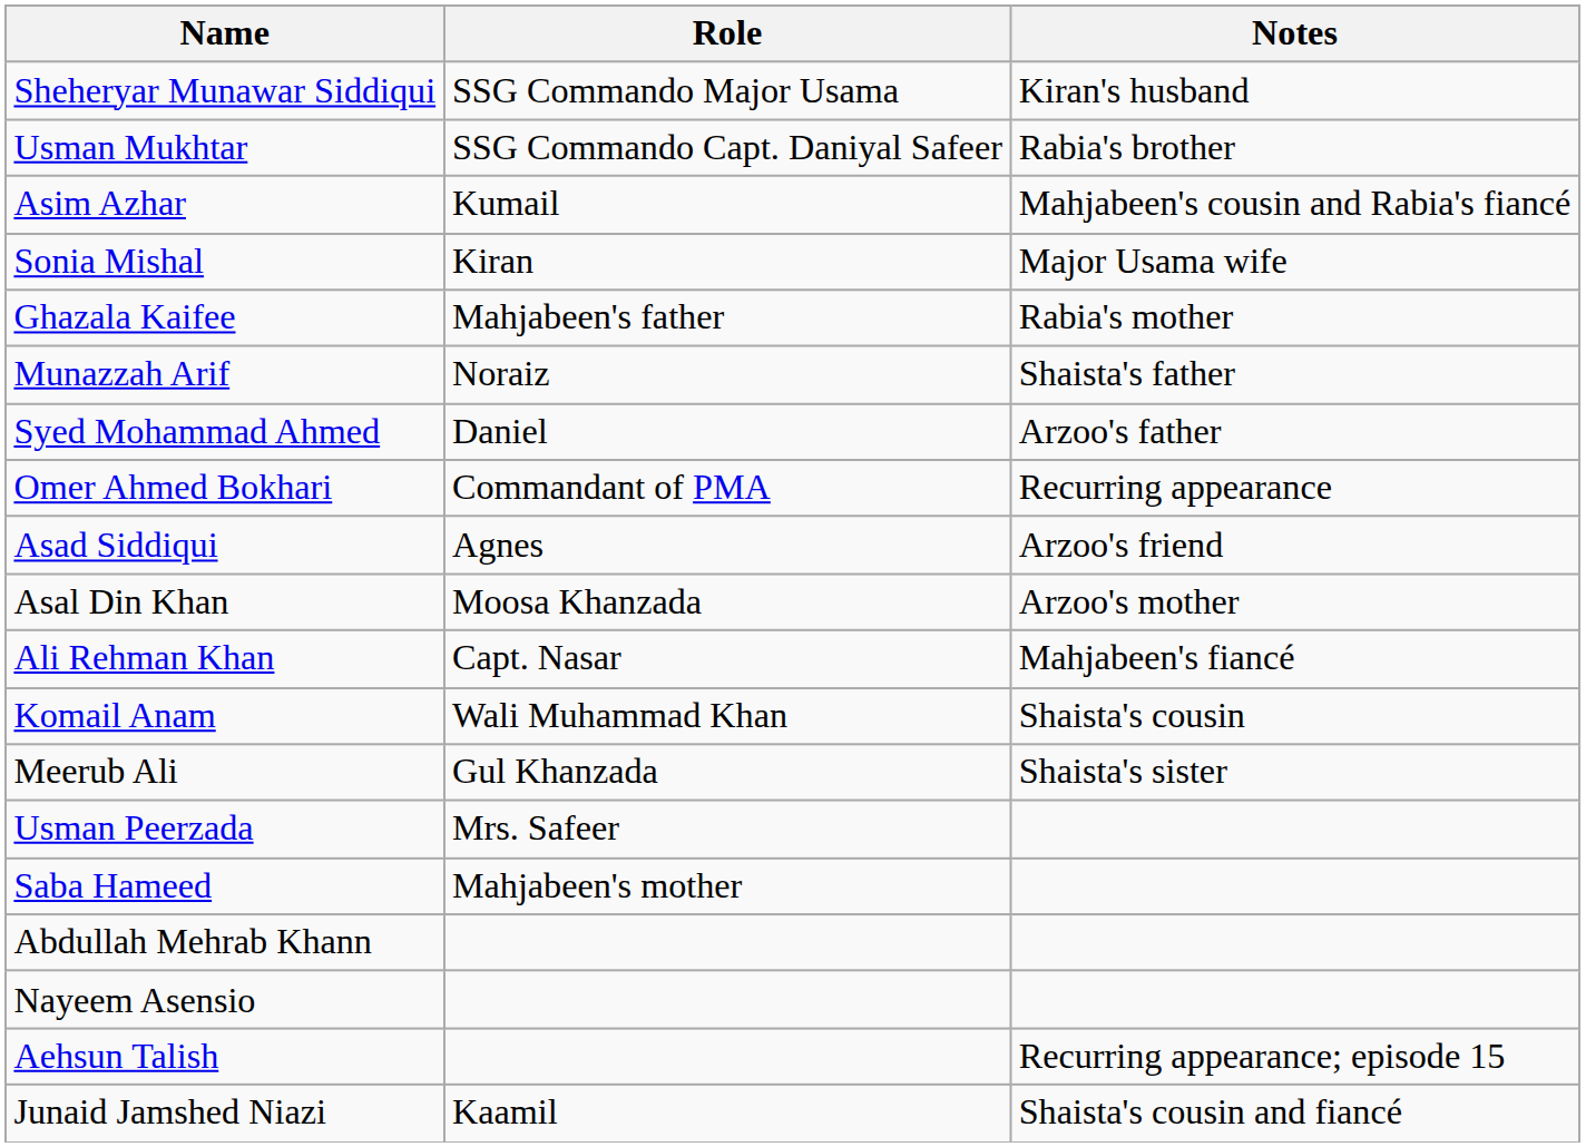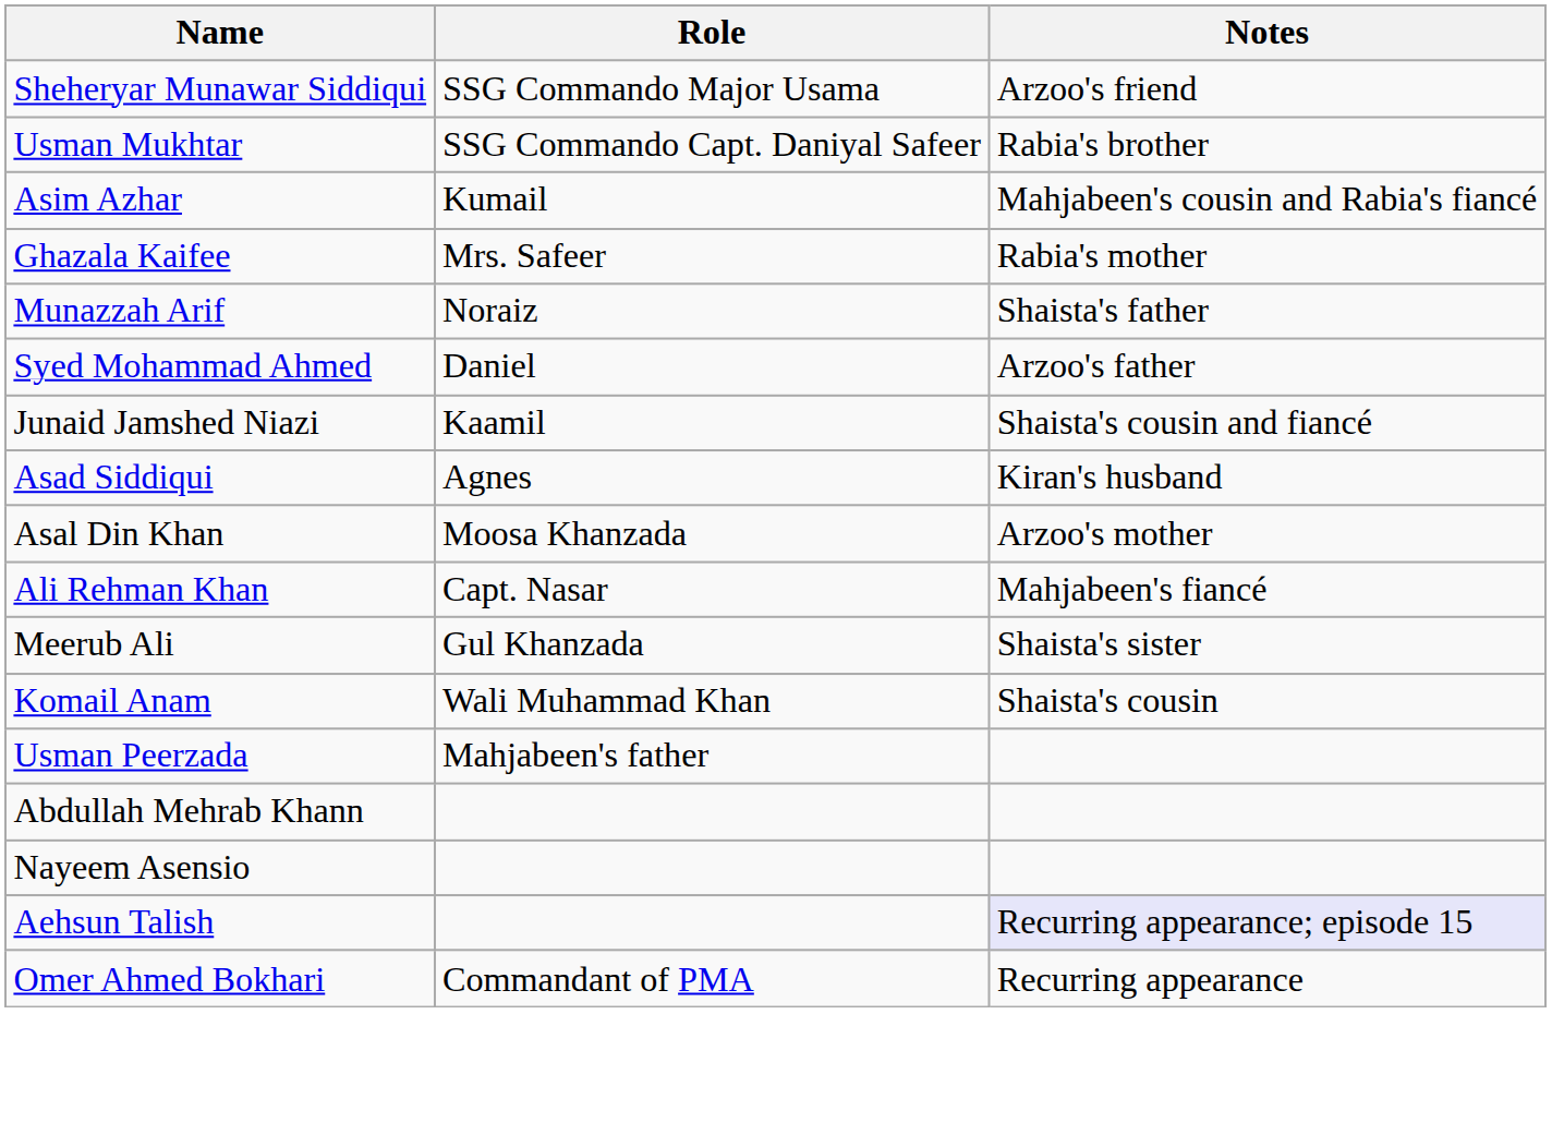Sheheryar Munawar Siddiqui | Notes: Kiran's husband -> Arzoo's friend
- row: Sonia Mishal | Kiran | Major Usama wife
Ghazala Kaifee | Role: Mahjabeen's father -> Mrs. Safeer
rows swapped: Junaid Jamshed Niazi <-> Omer Ahmed Bokhari
Asad Siddiqui | Notes: Arzoo's friend -> Kiran's husband
rows swapped: Meerub Ali <-> Komail Anam
Usman Peerzada | Role: Mrs. Safeer -> Mahjabeen's father
- row: Saba Hameed | Mahjabeen's mother
Aehsun Talish | Notes: no background -> lavender background
